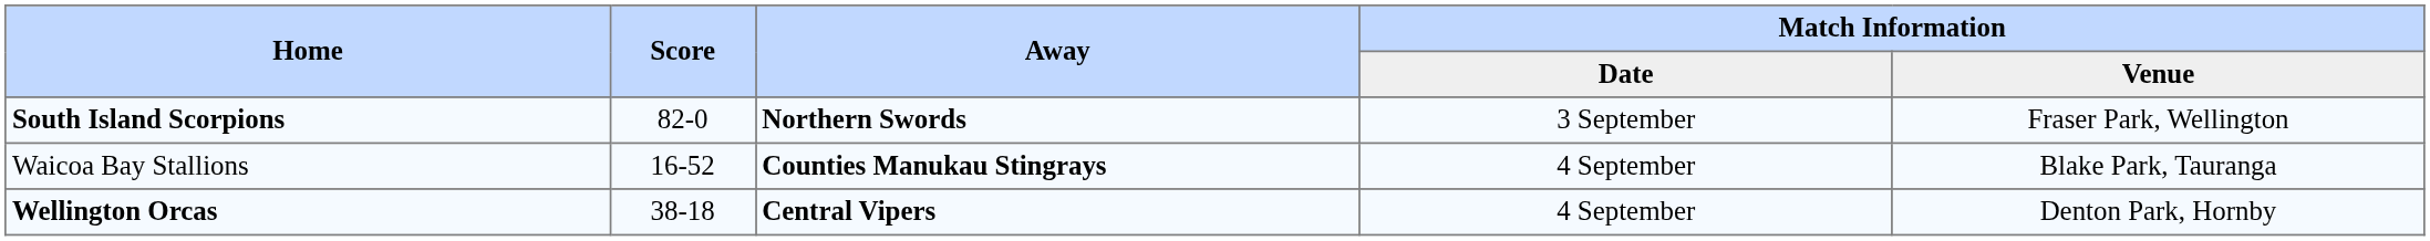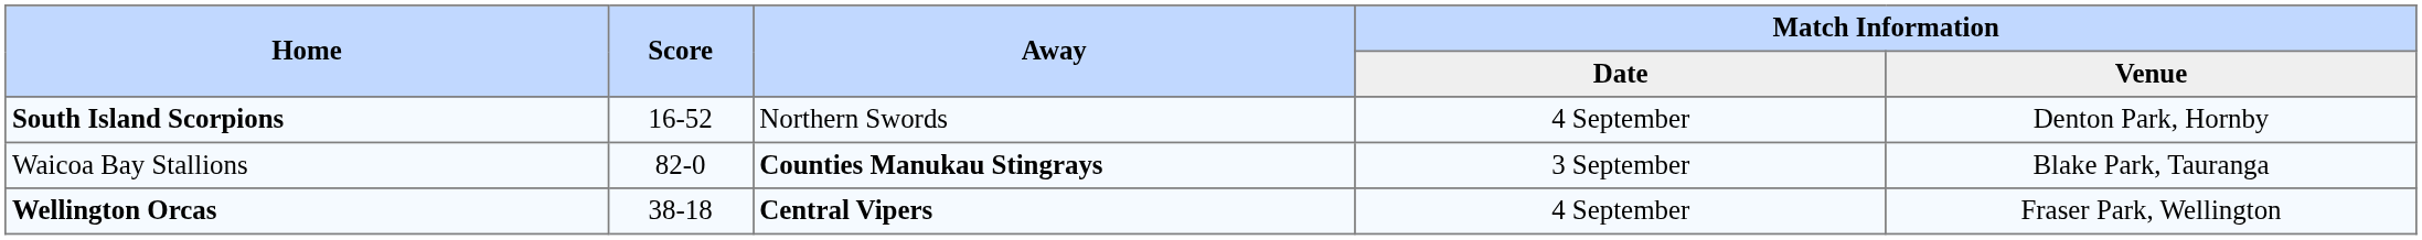South Island Scorpions | Score: 82-0 -> 16-52
South Island Scorpions | Away: bold -> normal
South Island Scorpions | Match Information / Date: 3 September -> 4 September
South Island Scorpions | Match Information / Venue: Fraser Park, Wellington -> Denton Park, Hornby
Waicoa Bay Stallions | Score: 16-52 -> 82-0
Waicoa Bay Stallions | Match Information / Date: 4 September -> 3 September
Wellington Orcas | Match Information / Venue: Denton Park, Hornby -> Fraser Park, Wellington
